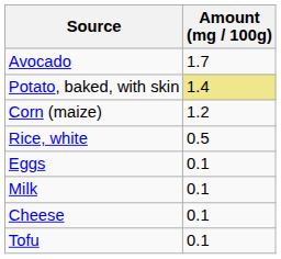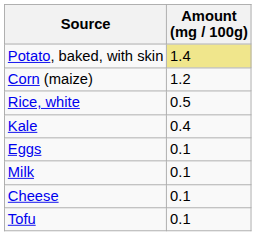- row: Avocado | 1.7
+ row: Kale | 0.4
